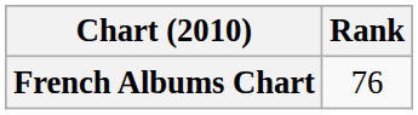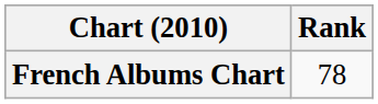French Albums Chart | Rank: 76 -> 78
